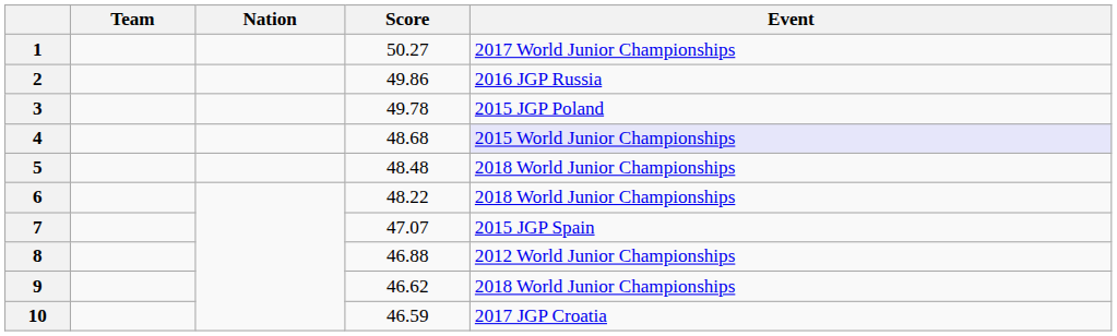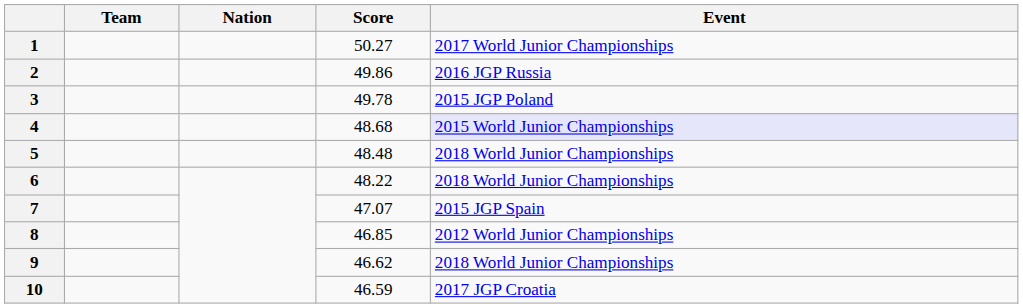8 | Score: 46.88 -> 46.85
